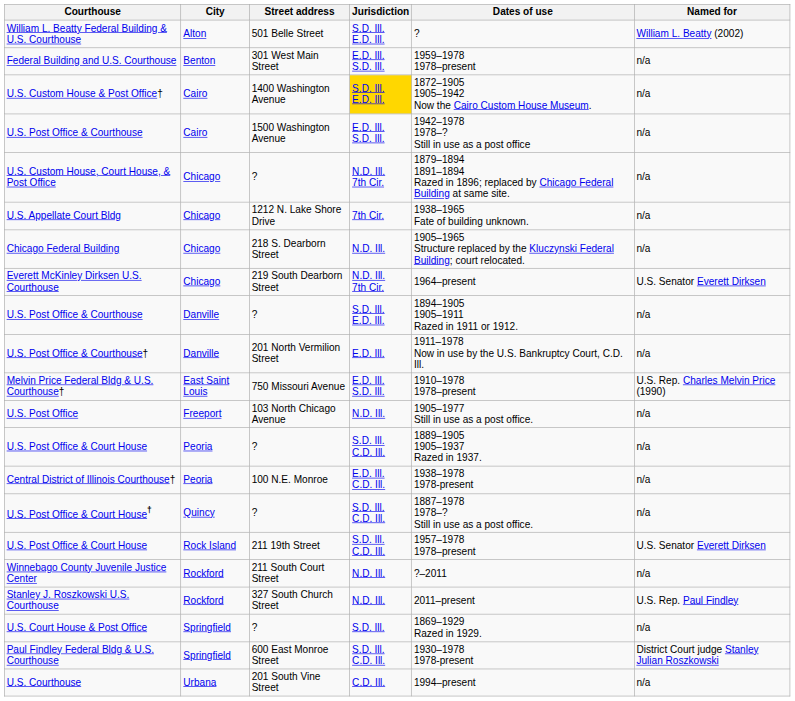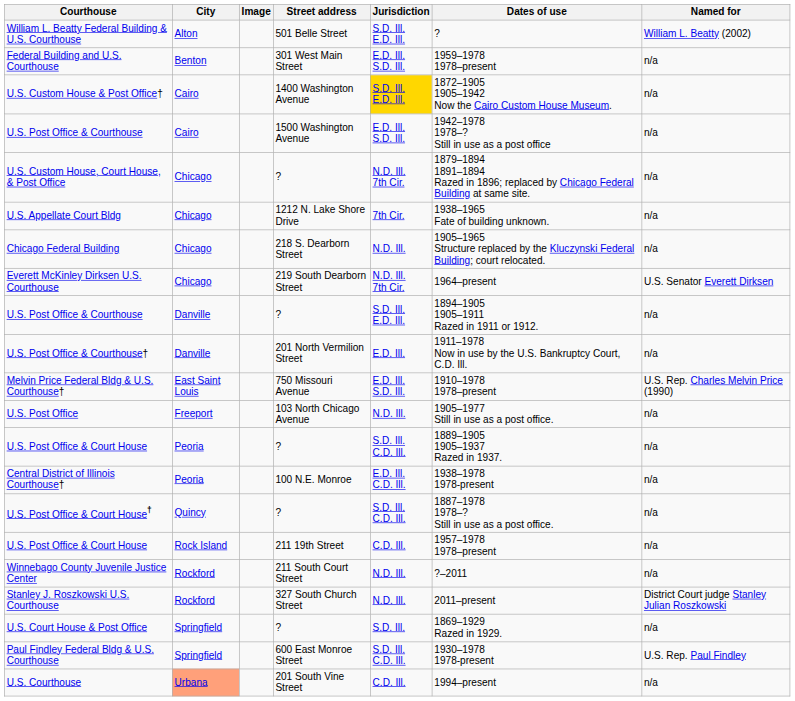+ column: Image
U.S. Post Office & Court House / 211 19th Street | Jurisdiction: S.D. Ill. C.D. Ill. -> C.D. Ill.
U.S. Post Office & Court House / 211 19th Street | Named for: U.S. Senator Everett Dirksen -> n/a
Stanley J. Roszkowski U.S. Courthouse | Named for: U.S. Rep. Paul Findley -> District Court judge Stanley Julian Roszkowski
Paul Findley Federal Bldg & U.S. Courthouse | Named for: District Court judge Stanley Julian Roszkowski -> U.S. Rep. Paul Findley
U.S. Courthouse | City: no background -> lightsalmon background
